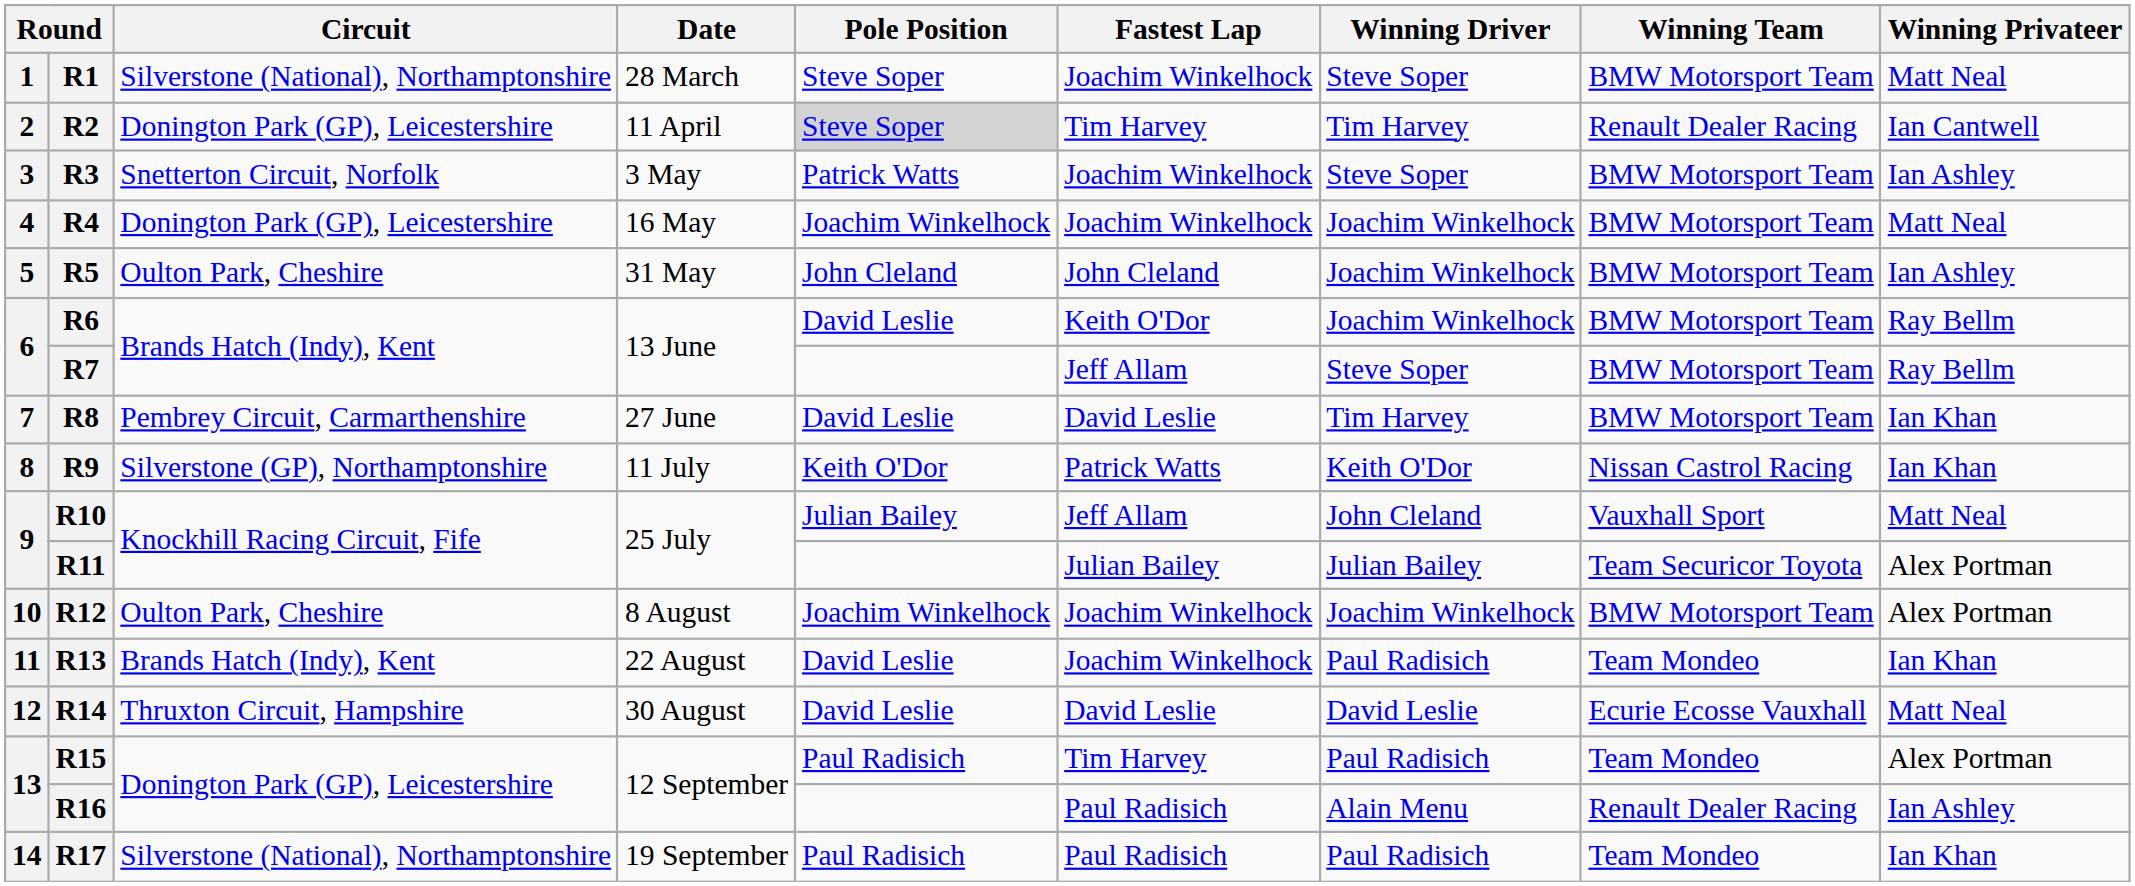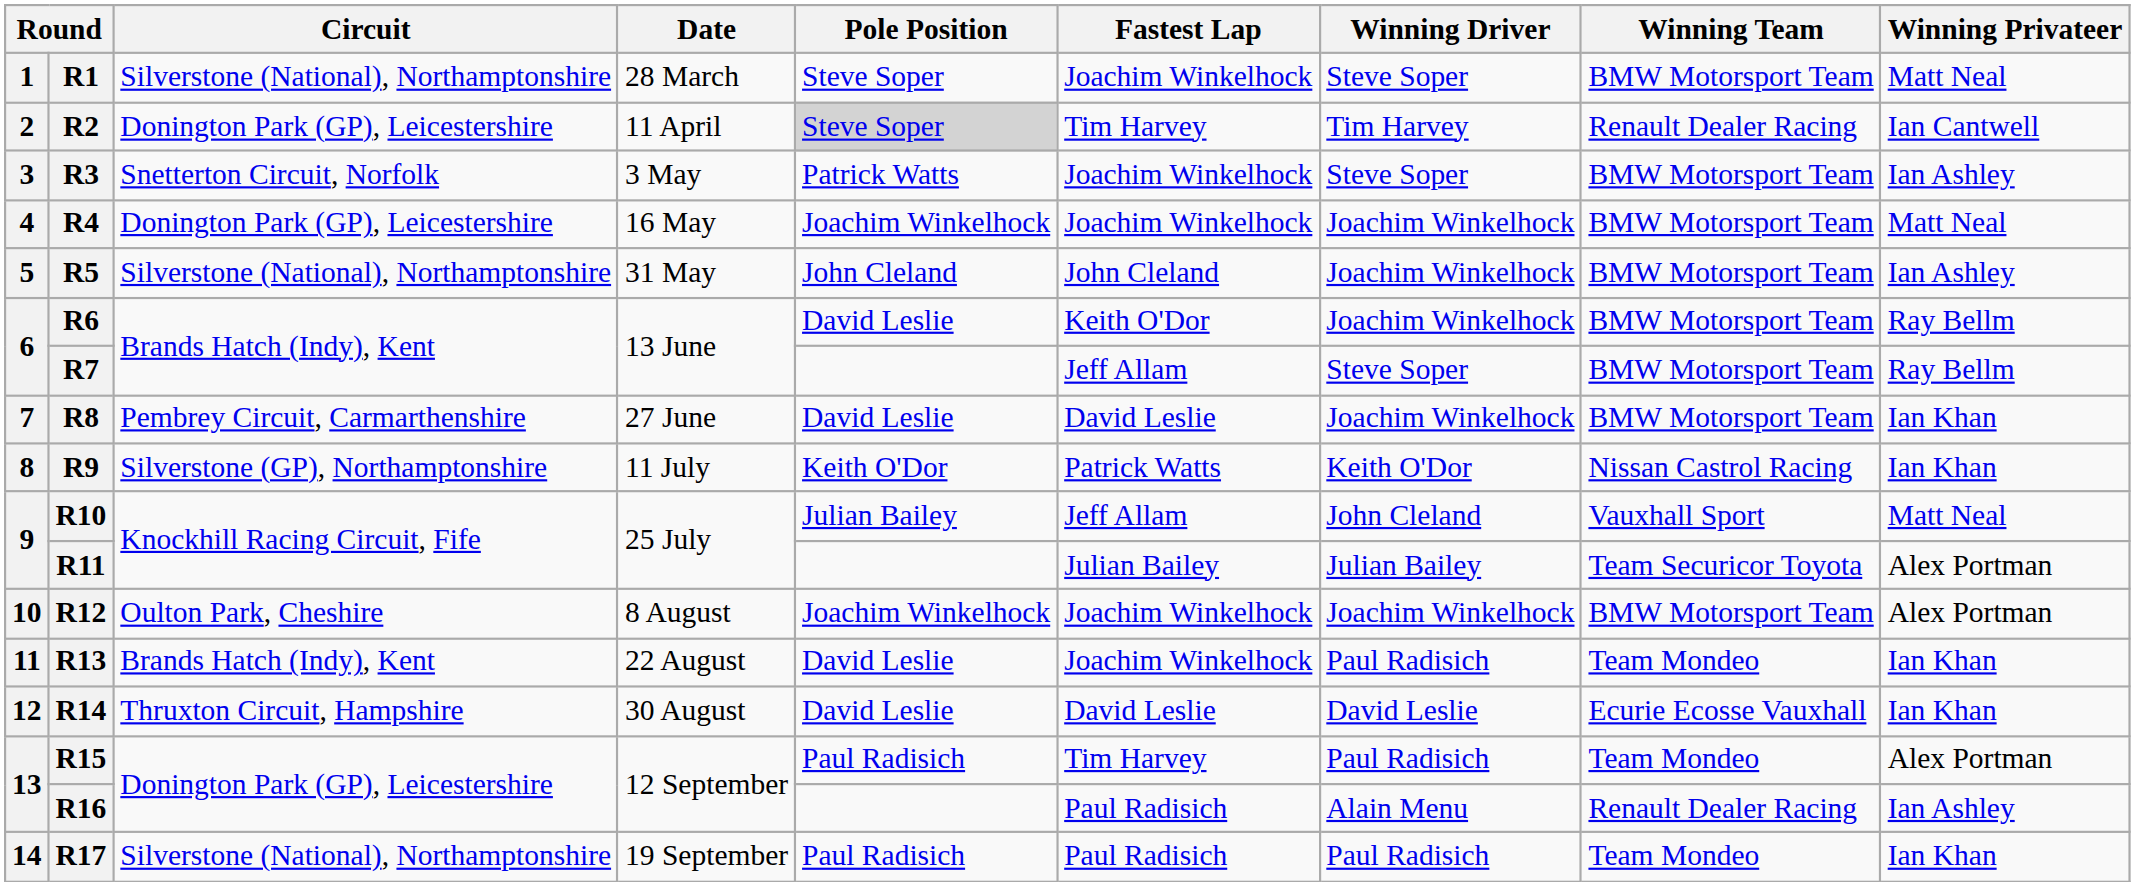R5 | Circuit: Oulton Park, Cheshire -> Silverstone (National), Northamptonshire
R8 | Winning Driver: Tim Harvey -> Joachim Winkelhock
R14 | Winning Privateer: Matt Neal -> Ian Khan
